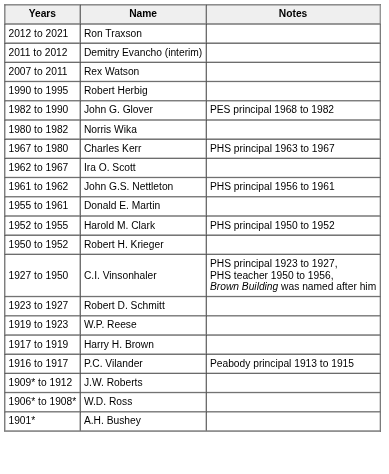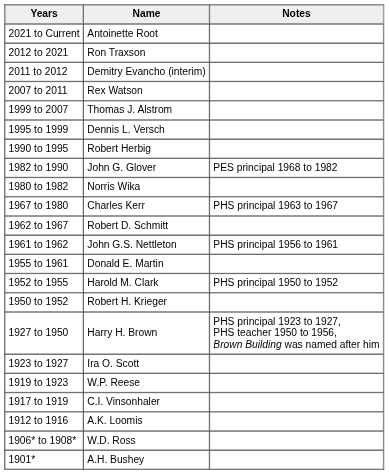+ row: 2021 to Current | Antoinette Root
+ row: 1999 to 2007 | Thomas J. Alstrom
+ row: 1995 to 1999 | Dennis L. Versch
1962 to 1967 | Name: Ira O. Scott -> Robert D. Schmitt
1927 to 1950 | Name: C.I. Vinsonhaler -> Harry H. Brown
1923 to 1927 | Name: Robert D. Schmitt -> Ira O. Scott
1917 to 1919 | Name: Harry H. Brown -> C.I. Vinsonhaler
- row: 1916 to 1917 | P.C. Vilander | Peabody principal 1913 to 1915
+ row: 1912 to 1916 | A.K. Loomis
- row: 1909* to 1912 | J.W. Roberts
